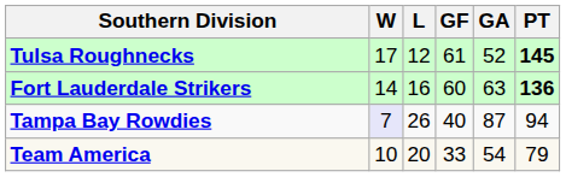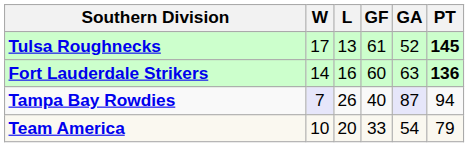Tulsa Roughnecks | L: 12 -> 13
Tampa Bay Rowdies | GA: no background -> lavender background
